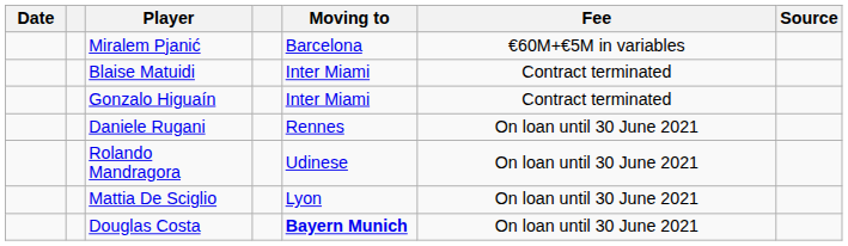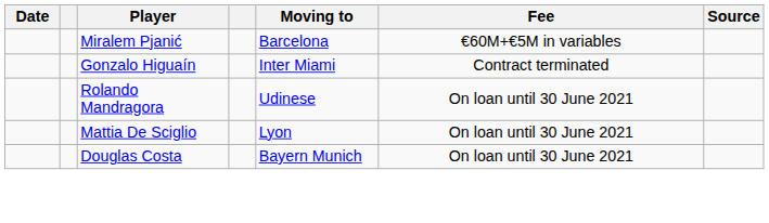- row: Blaise Matuidi | Inter Miami | Contract terminated
- row: Daniele Rugani | Rennes | On loan until 30 June 2021
Douglas Costa | Moving to: bold -> normal
